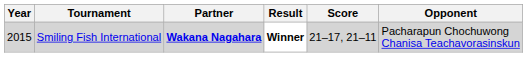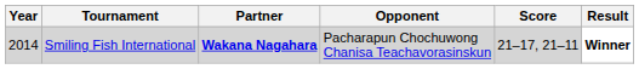columns swapped: Opponent <-> Result
Smiling Fish International | Year: 2015 -> 2014
